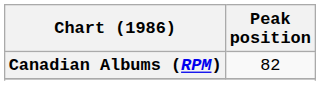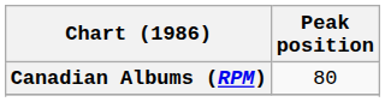Canadian Albums (RPM) | Peak position: 82 -> 80
